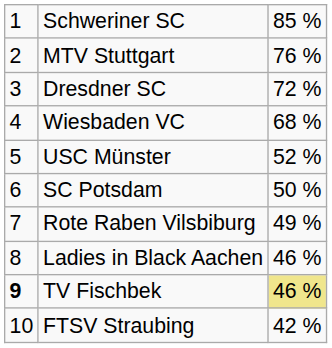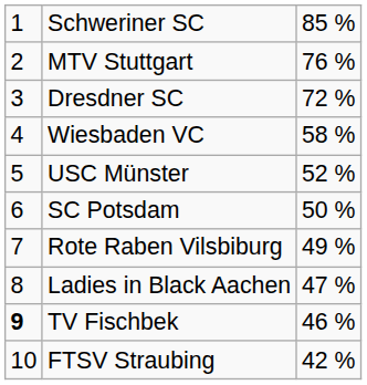Wiesbaden VC | column 3: 68 % -> 58 %
Ladies in Black Aachen | column 3: 46 % -> 47 %
TV Fischbek | column 3: khaki background -> no background
